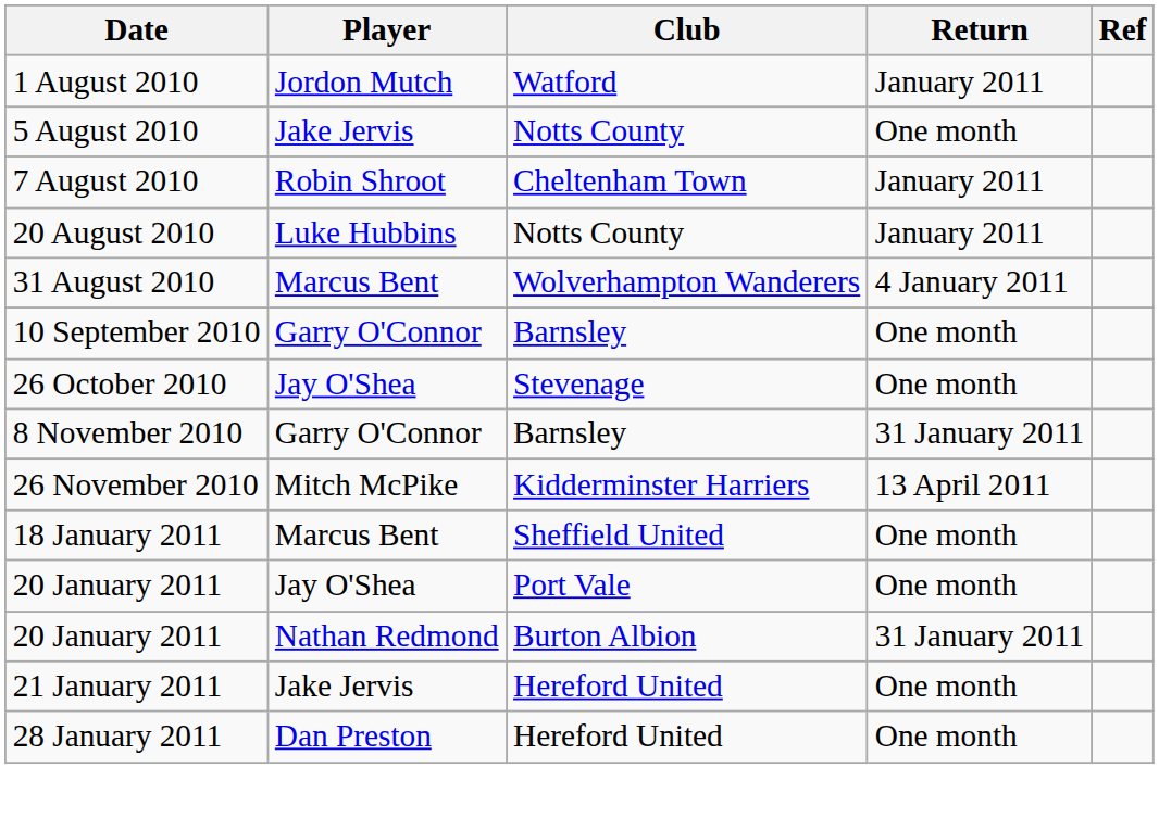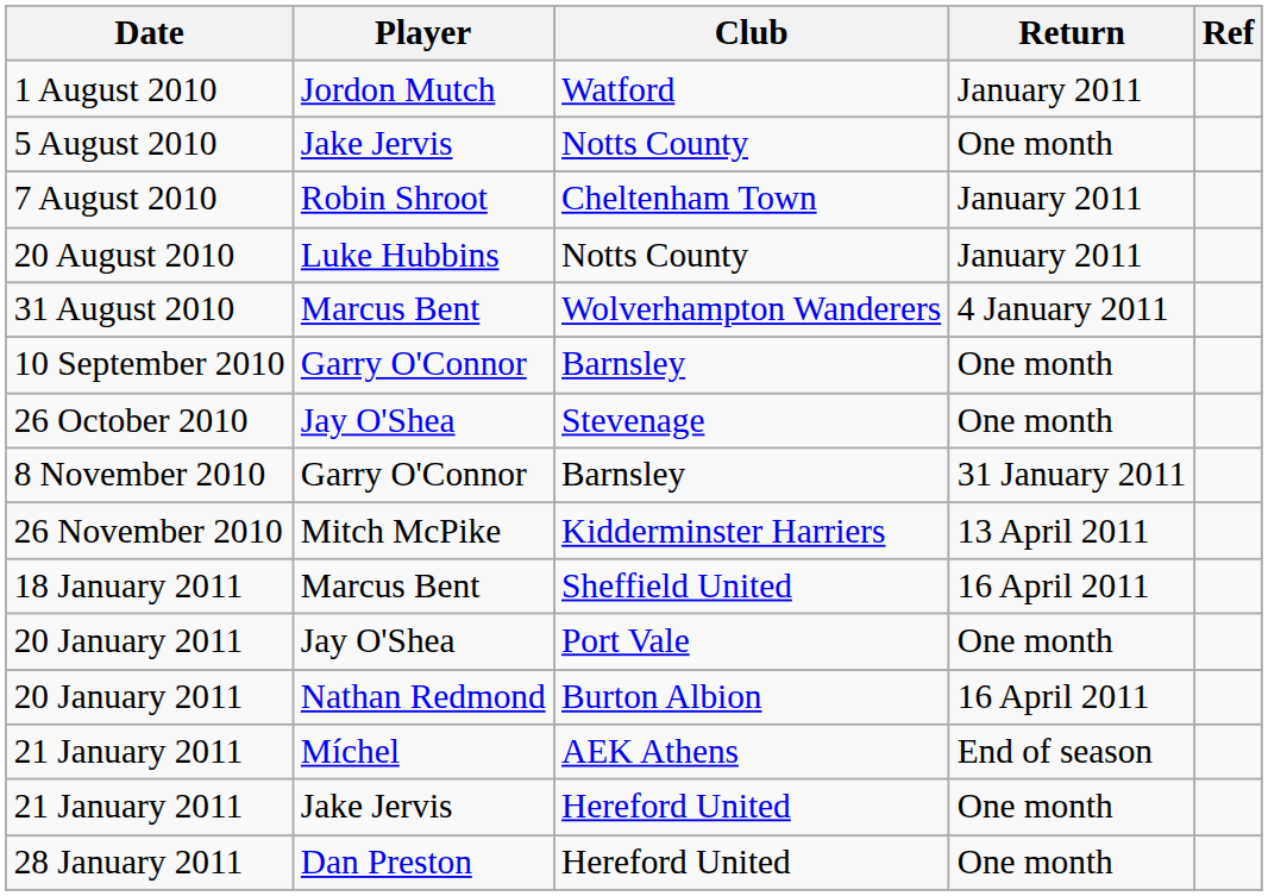18 January 2011 | Return: One month -> 16 April 2011
20 January 2011 / Burton Albion | Return: 31 January 2011 -> 16 April 2011
+ row: 21 January 2011 | Míchel | AEK Athens | End of season
